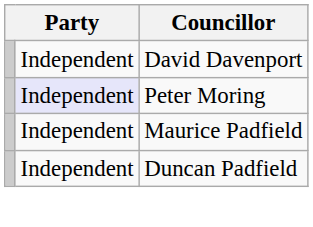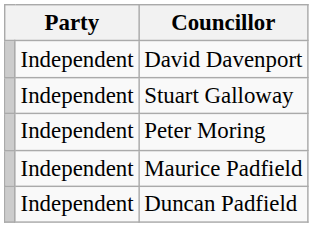+ row: Independent | Stuart Galloway
Peter Moring | column 2: lavender background -> no background
